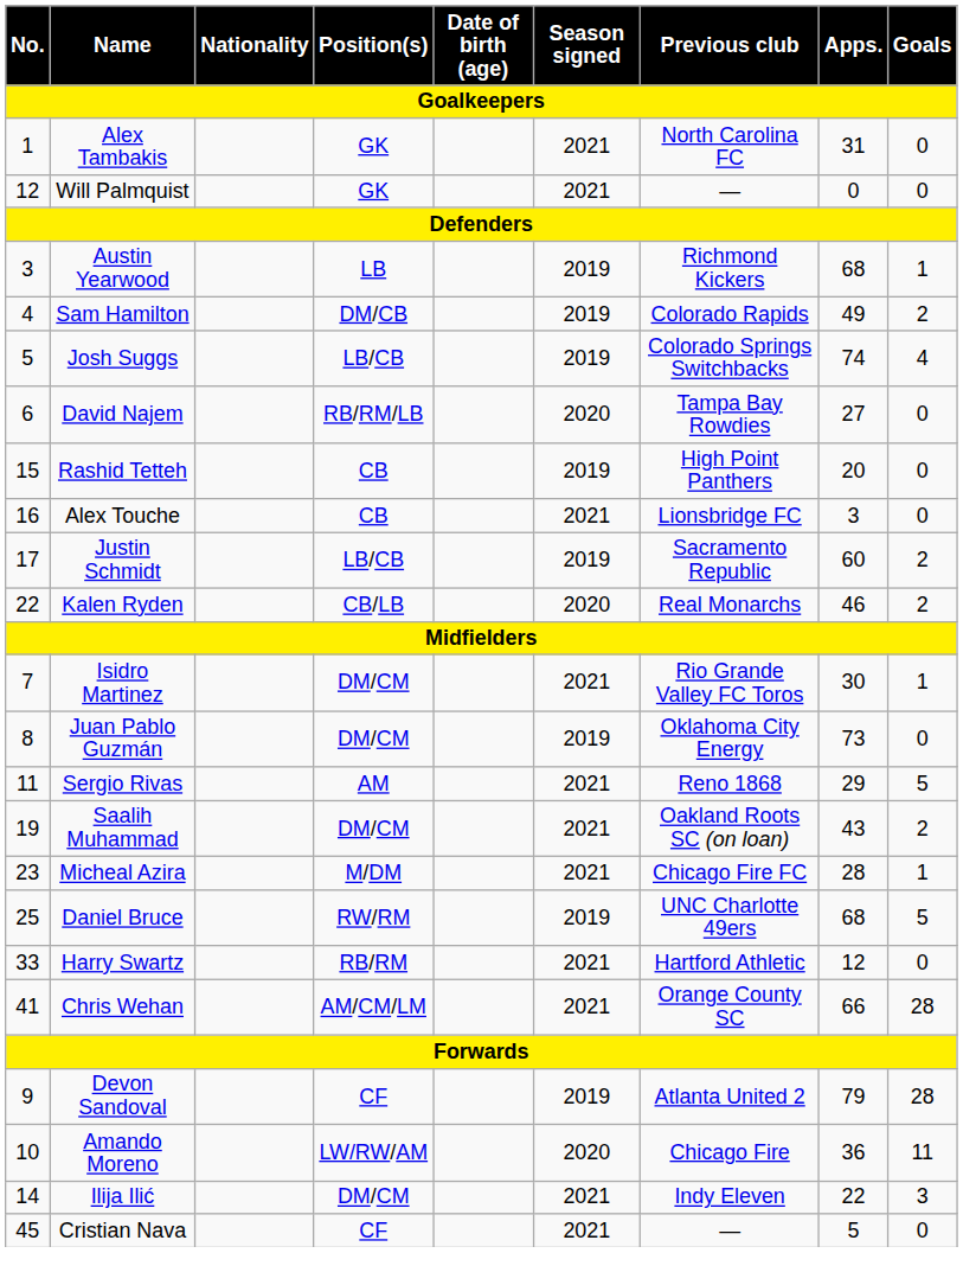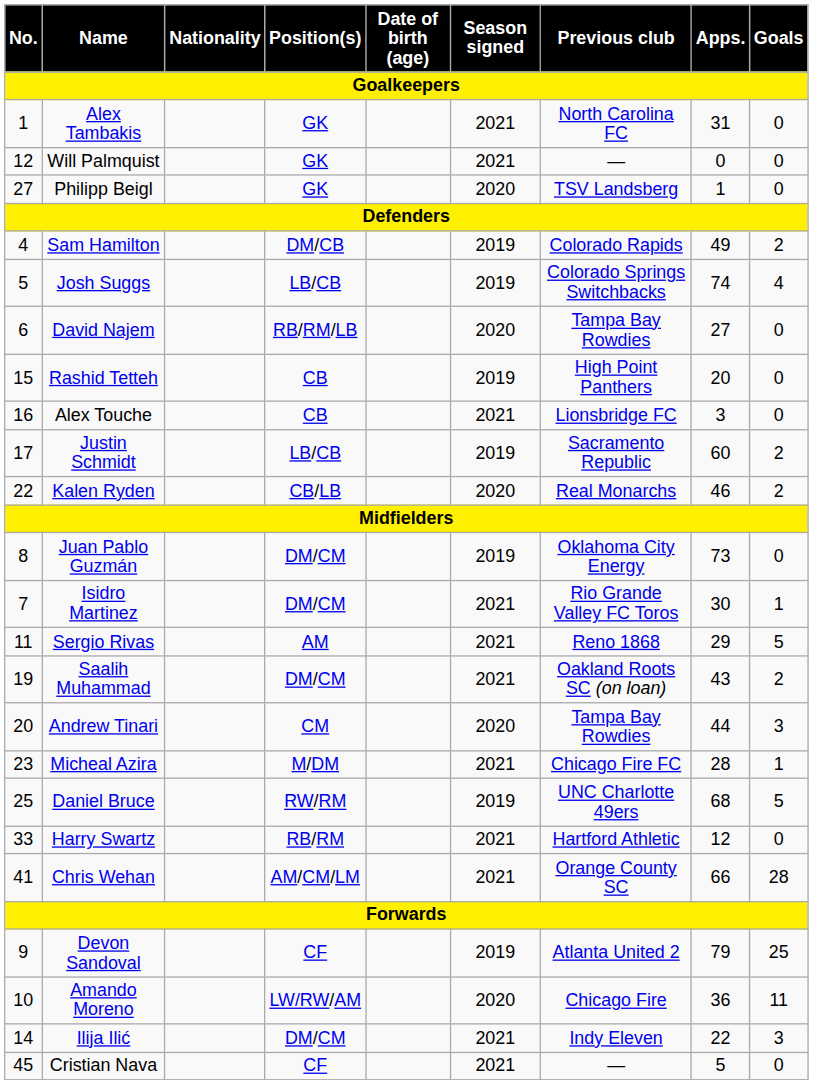+ row: 27 | Philipp Beigl | GK | 2020 | TSV Landsberg | 1 | 0
- row: 3 | Austin Yearwood | LB | 2019 | Richmond Kickers | 68 | 1
rows swapped: Isidro Martinez <-> Juan Pablo Guzmán
+ row: 20 | Andrew Tinari | CM | 2020 | Tampa Bay Rowdies | 44 | 3
Devon Sandoval | Goals: 28 -> 25
